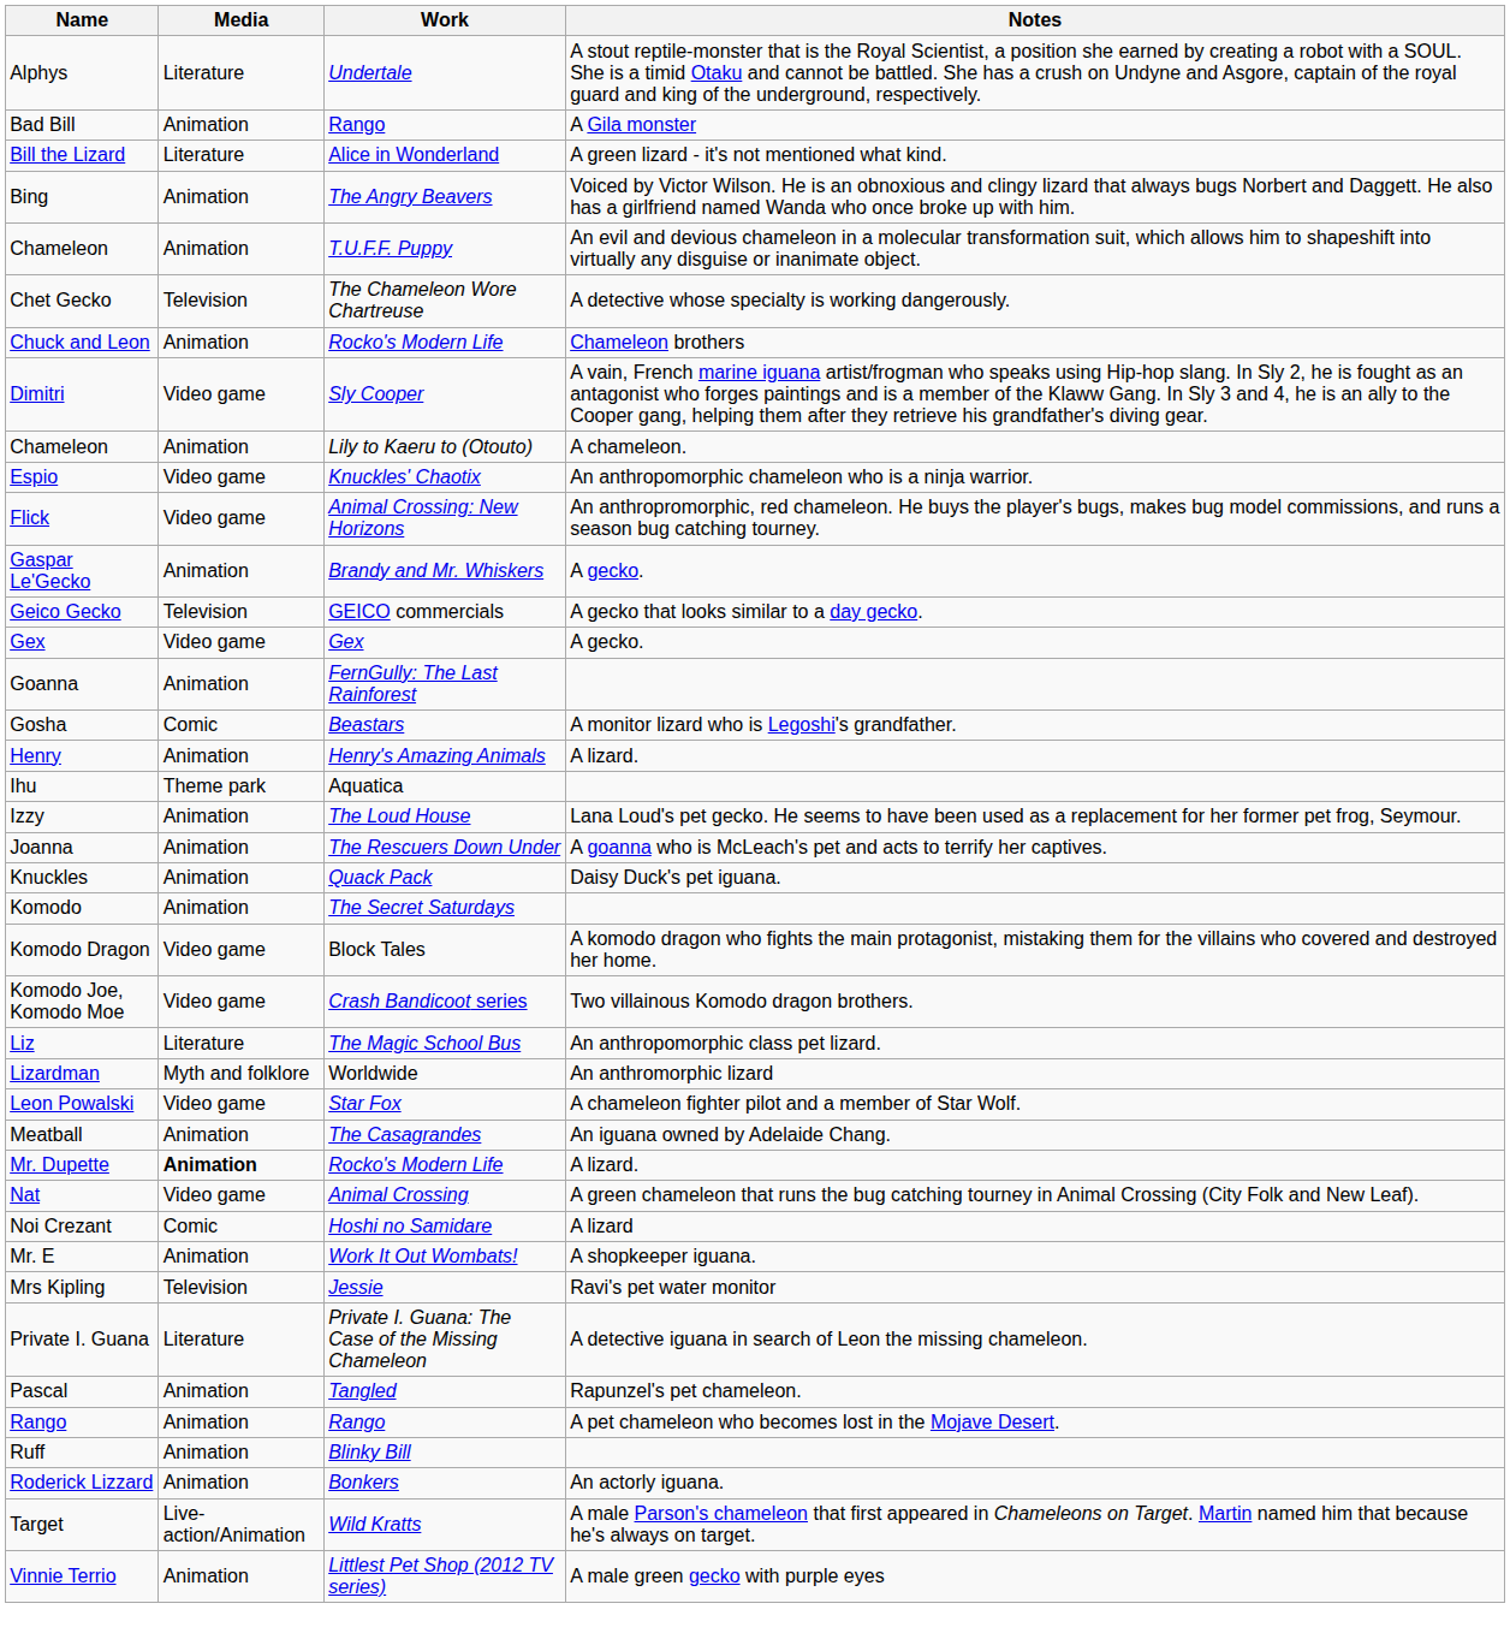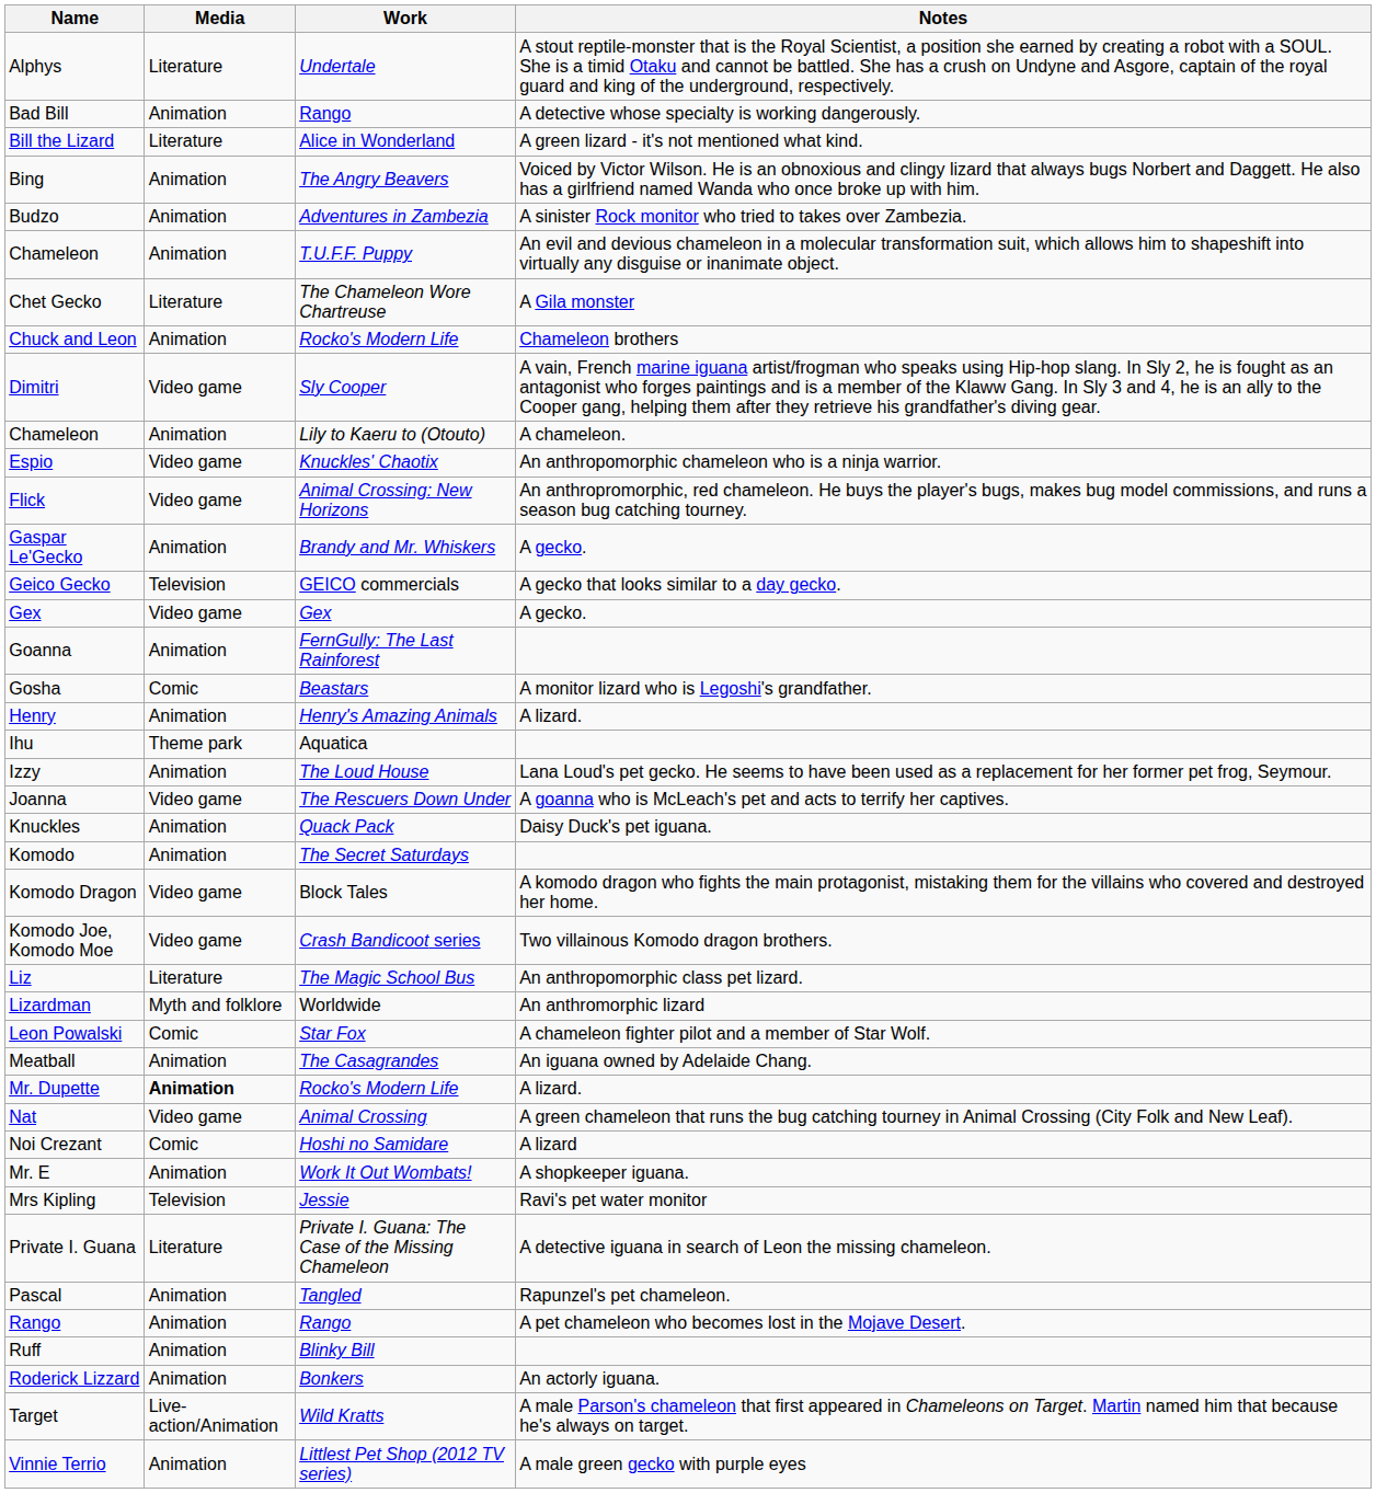Bad Bill | Notes: A Gila monster -> A detective whose specialty is working dangerously.
+ row: Budzo | Animation | Adventures in Zambezia | A sinister Rock monitor who tried to takes over Zambezia.
Chet Gecko | Media: Television -> Literature
Chet Gecko | Notes: A detective whose specialty is working dangerously. -> A Gila monster
Joanna | Media: Animation -> Video game
Leon Powalski | Media: Video game -> Comic
